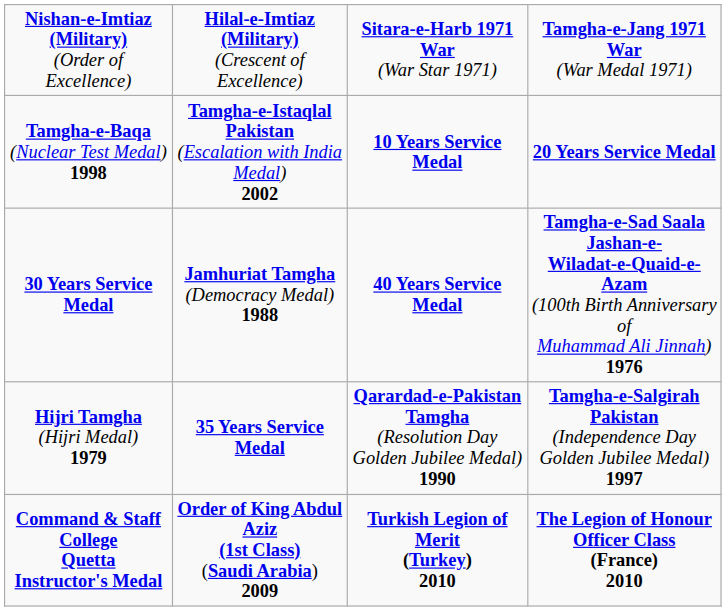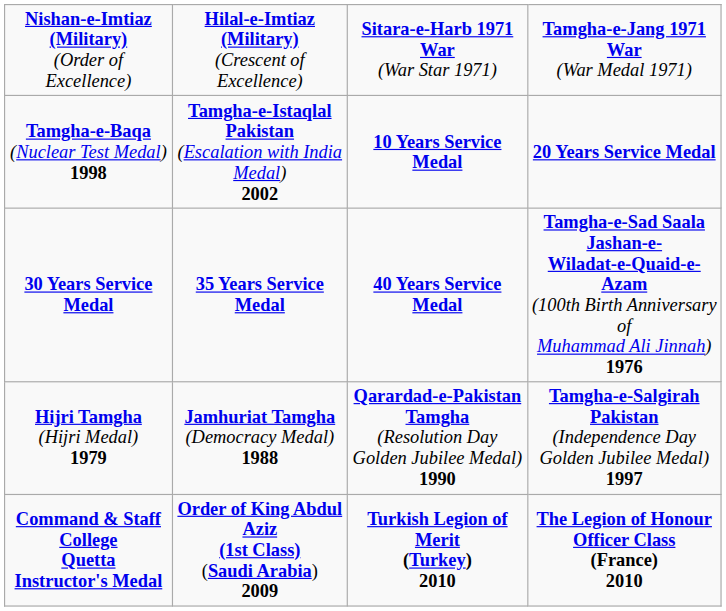30 Years Service Medal | column 2: Jamhuriat Tamgha (Democracy Medal) 1988 -> 35 Years Service Medal
Hijri Tamgha (Hijri Medal) 1979 | column 2: 35 Years Service Medal -> Jamhuriat Tamgha (Democracy Medal) 1988
